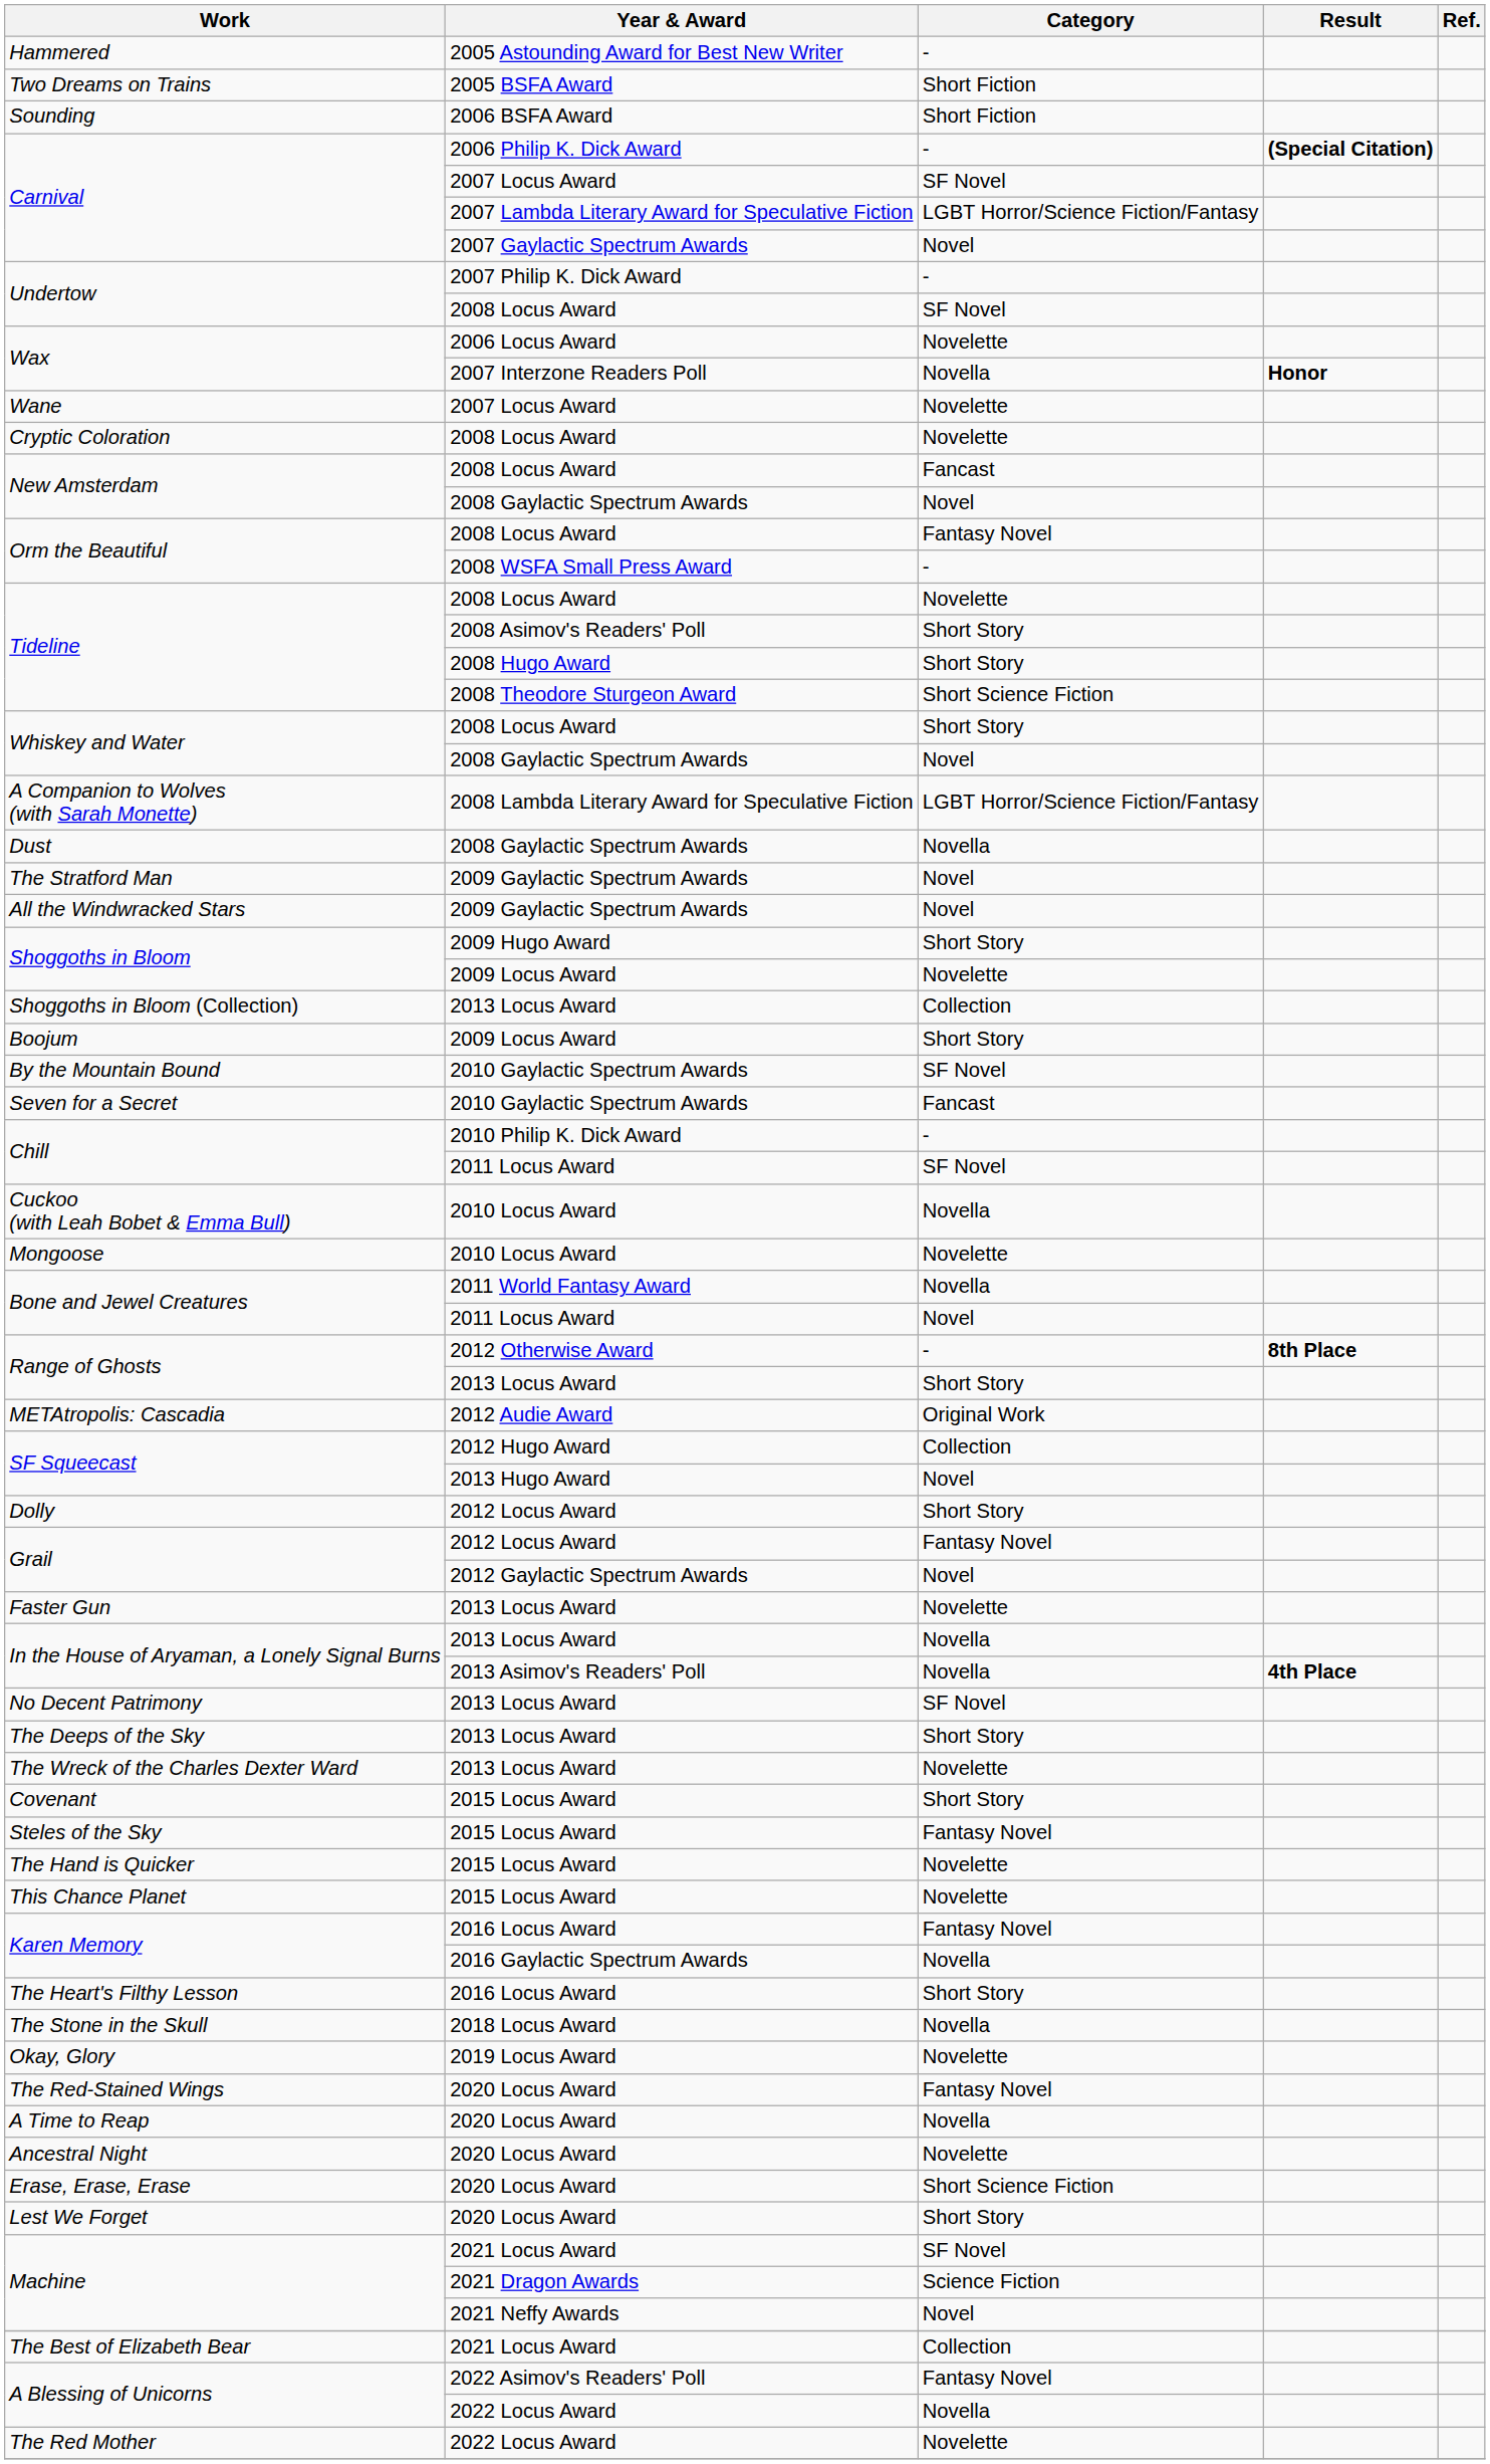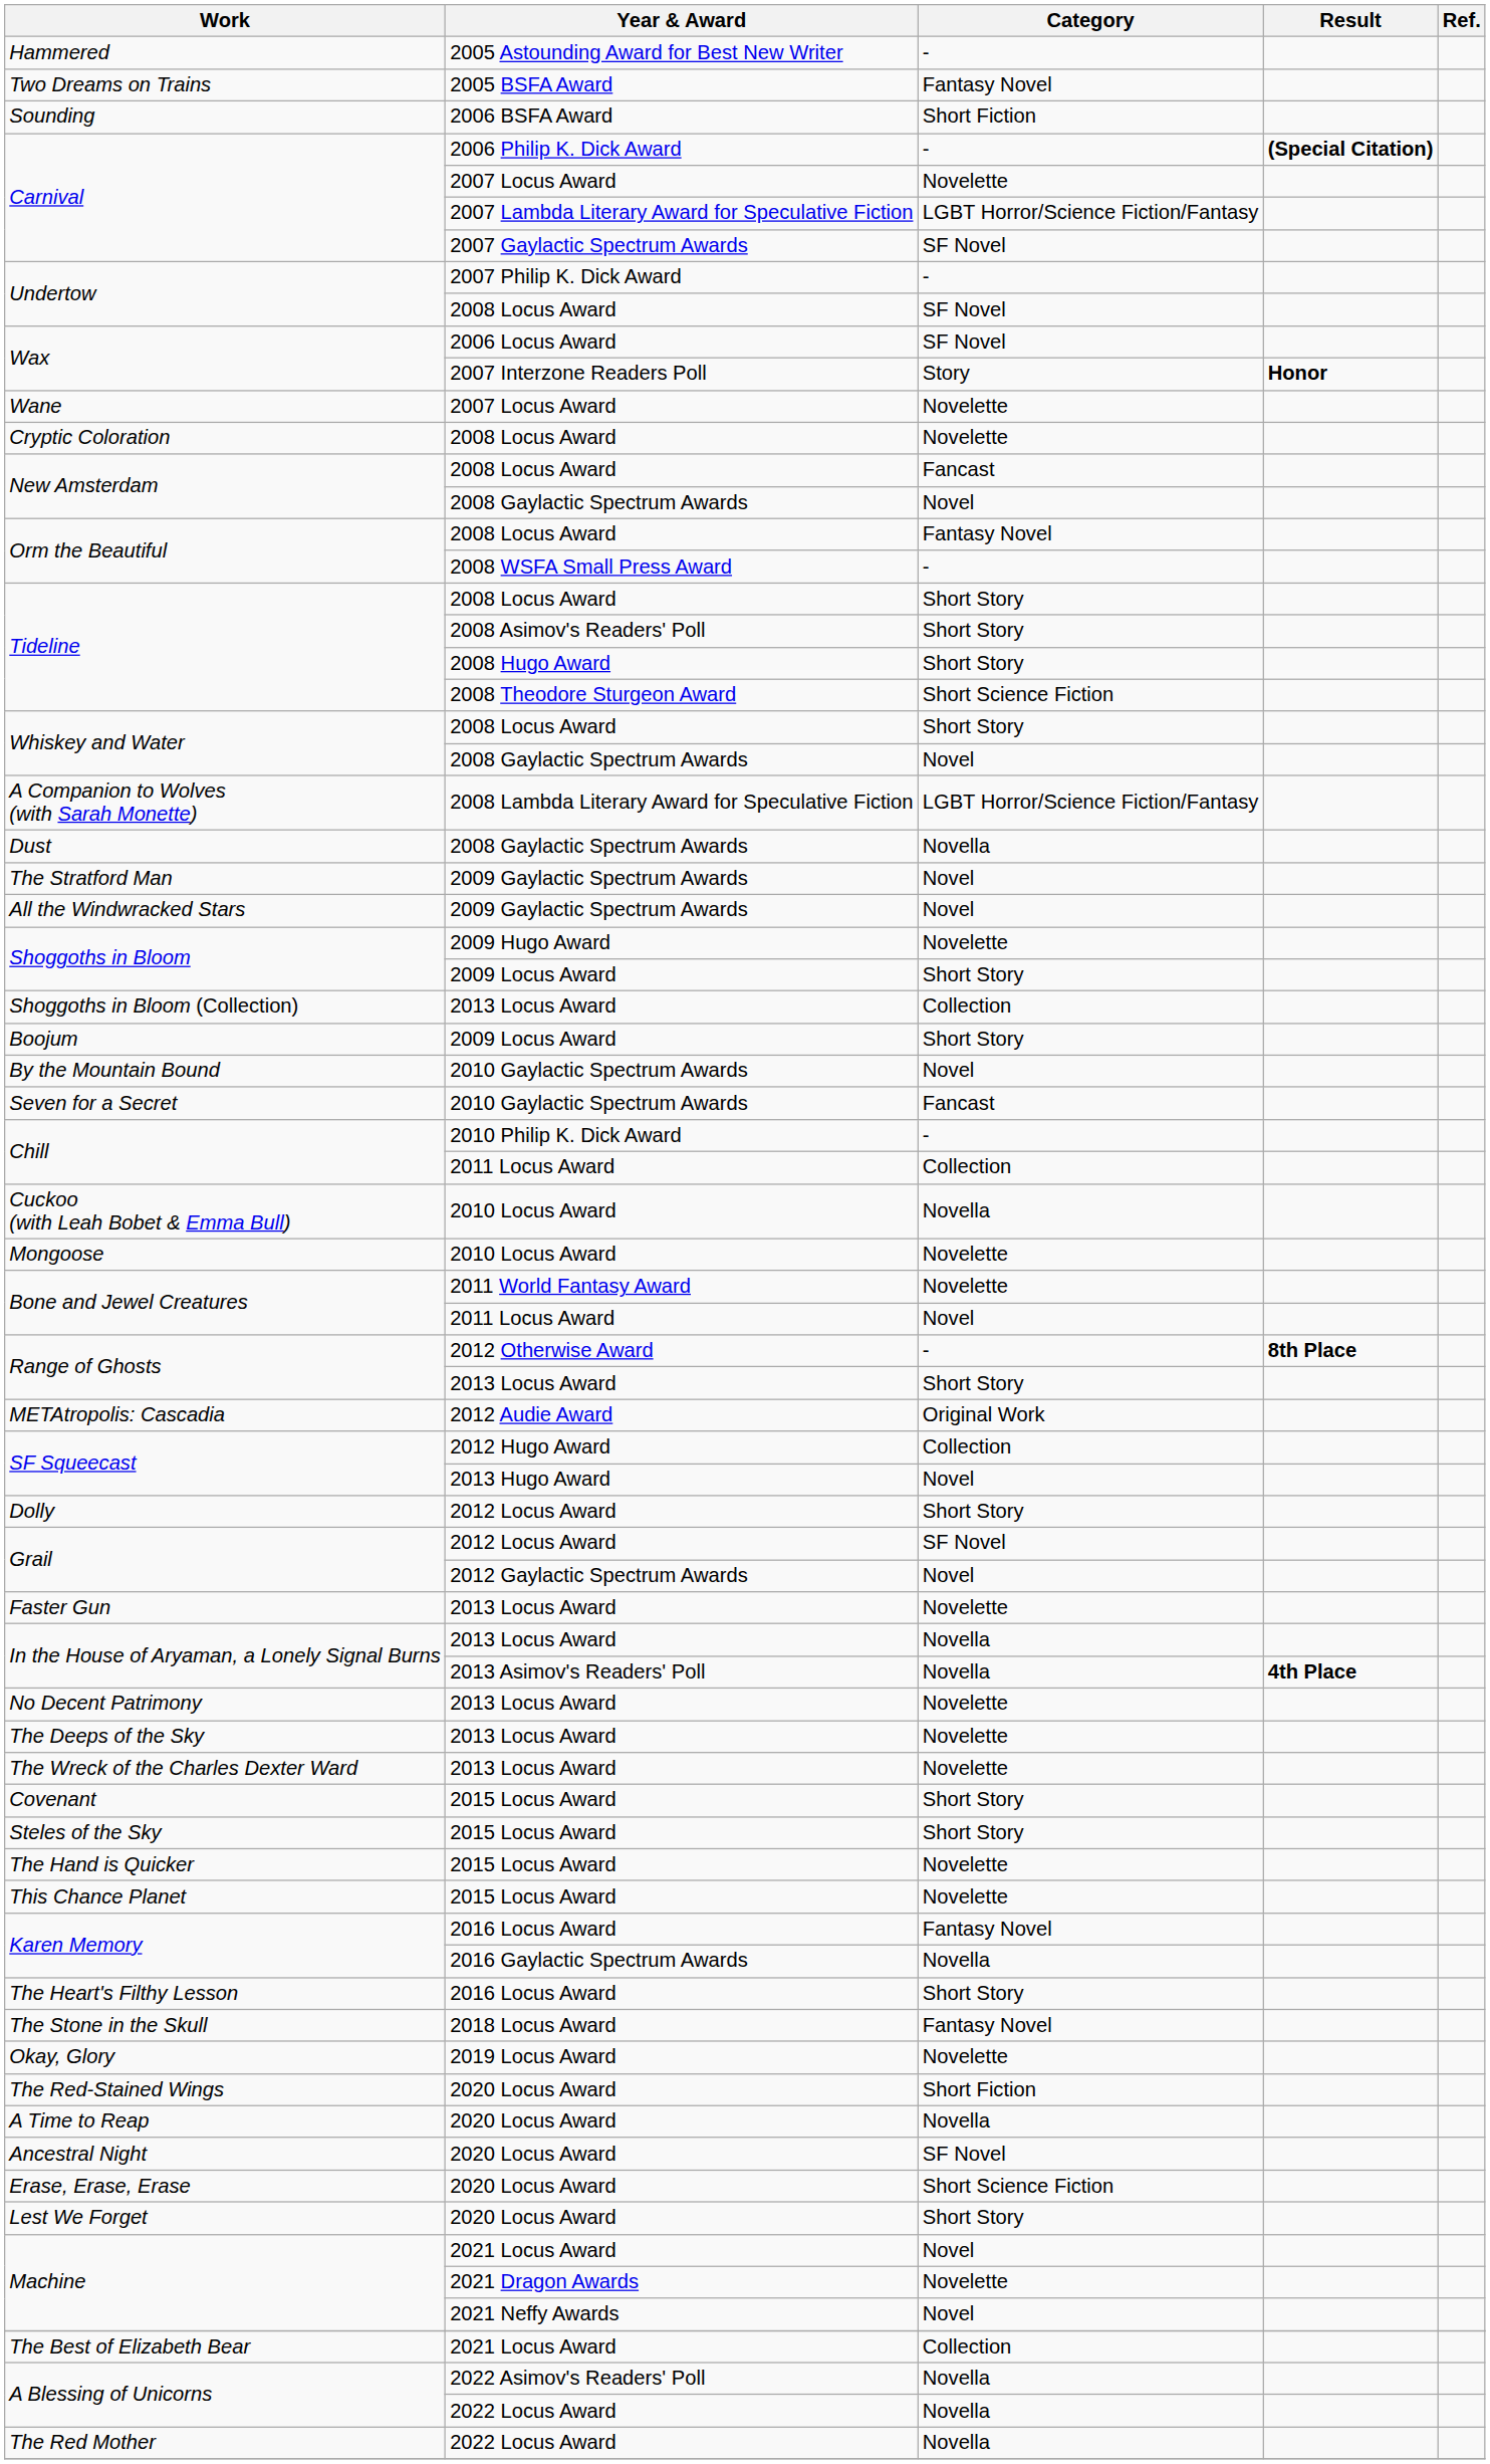Two Dreams on Trains | Category: Short Fiction -> Fantasy Novel
Carnival / 2007 Locus Award | Category: SF Novel -> Novelette
Carnival / 2007 Gaylactic Spectrum Awards | Category: Novel -> SF Novel
Wax / 2006 Locus Award | Category: Novelette -> SF Novel
Wax / 2007 Interzone Readers Poll | Category: Novella -> Story
Tideline / 2008 Locus Award | Category: Novelette -> Short Story
Shoggoths in Bloom / 2009 Hugo Award | Category: Short Story -> Novelette
Shoggoths in Bloom / 2009 Locus Award | Category: Novelette -> Short Story
By the Mountain Bound | Category: SF Novel -> Novel
Chill / 2011 Locus Award | Category: SF Novel -> Collection
Bone and Jewel Creatures / 2011 World Fantasy Award | Category: Novella -> Novelette
Grail / 2012 Locus Award | Category: Fantasy Novel -> SF Novel
No Decent Patrimony | Category: SF Novel -> Novelette
The Deeps of the Sky | Category: Short Story -> Novelette
Steles of the Sky | Category: Fantasy Novel -> Short Story
The Stone in the Skull | Category: Novella -> Fantasy Novel
The Red-Stained Wings | Category: Fantasy Novel -> Short Fiction
Ancestral Night | Category: Novelette -> SF Novel
Machine / 2021 Locus Award | Category: SF Novel -> Novel
Machine / 2021 Dragon Awards | Category: Science Fiction -> Novelette
A Blessing of Unicorns / 2022 Asimov's Readers' Poll | Category: Fantasy Novel -> Novella
The Red Mother | Category: Novelette -> Novella
